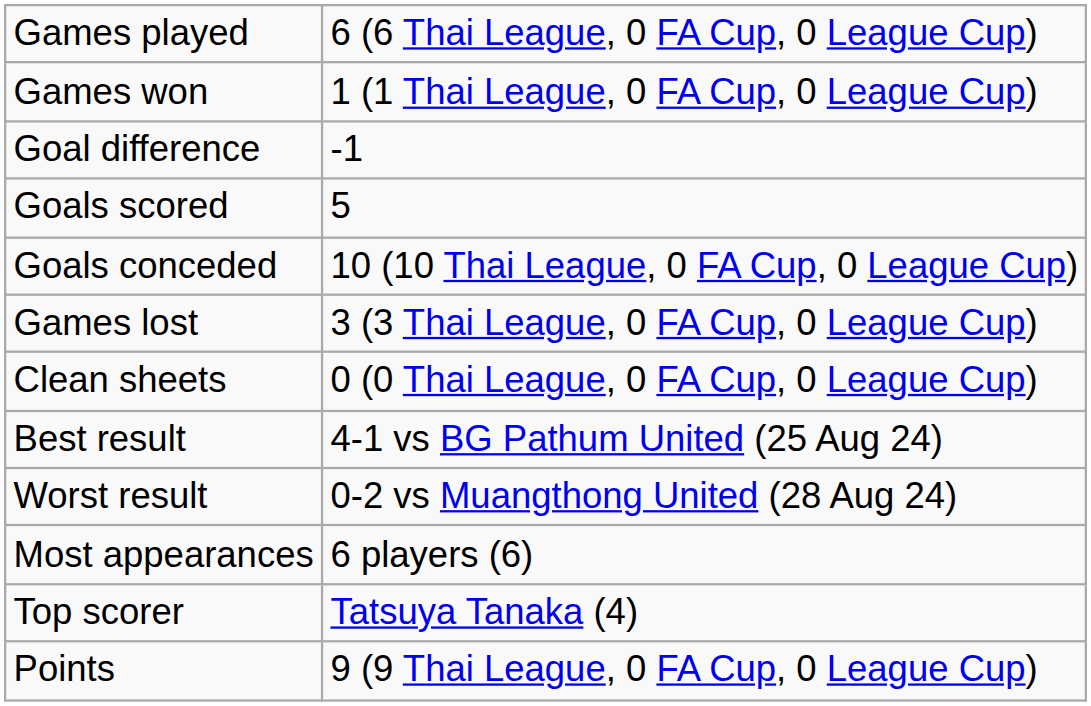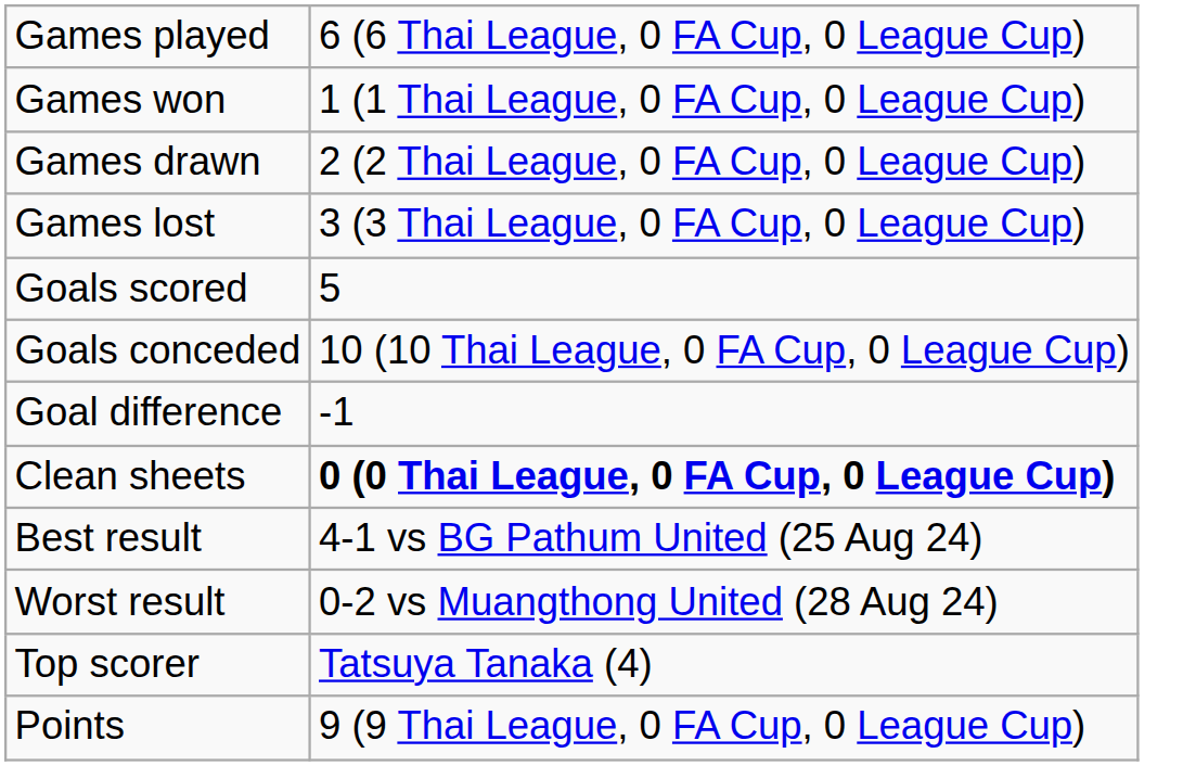+ row: Games drawn | 2 (2 Thai League, 0 FA Cup, 0 League Cup)
rows swapped: Games lost <-> Goal difference
Clean sheets | column 2: normal -> bold
- row: Most appearances | 6 players (6)
